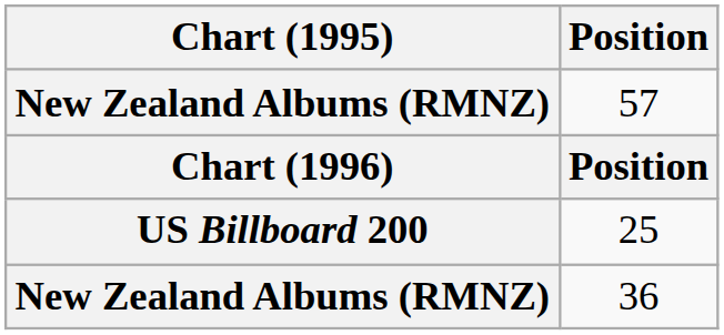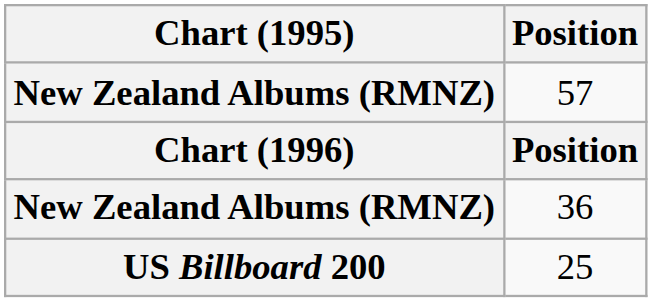rows swapped: 36 <-> 25
